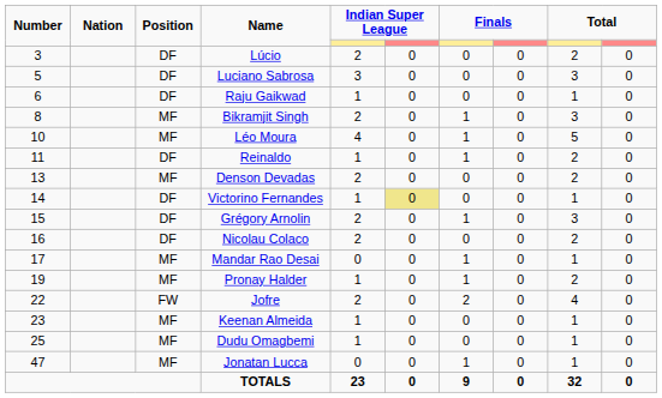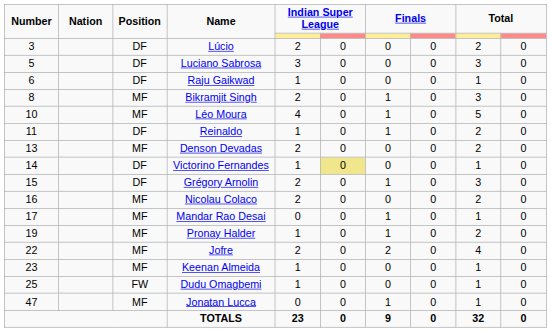Nicolau Colaco | Position: DF -> MF
Jofre | Position: FW -> MF
Dudu Omagbemi | Position: MF -> FW
